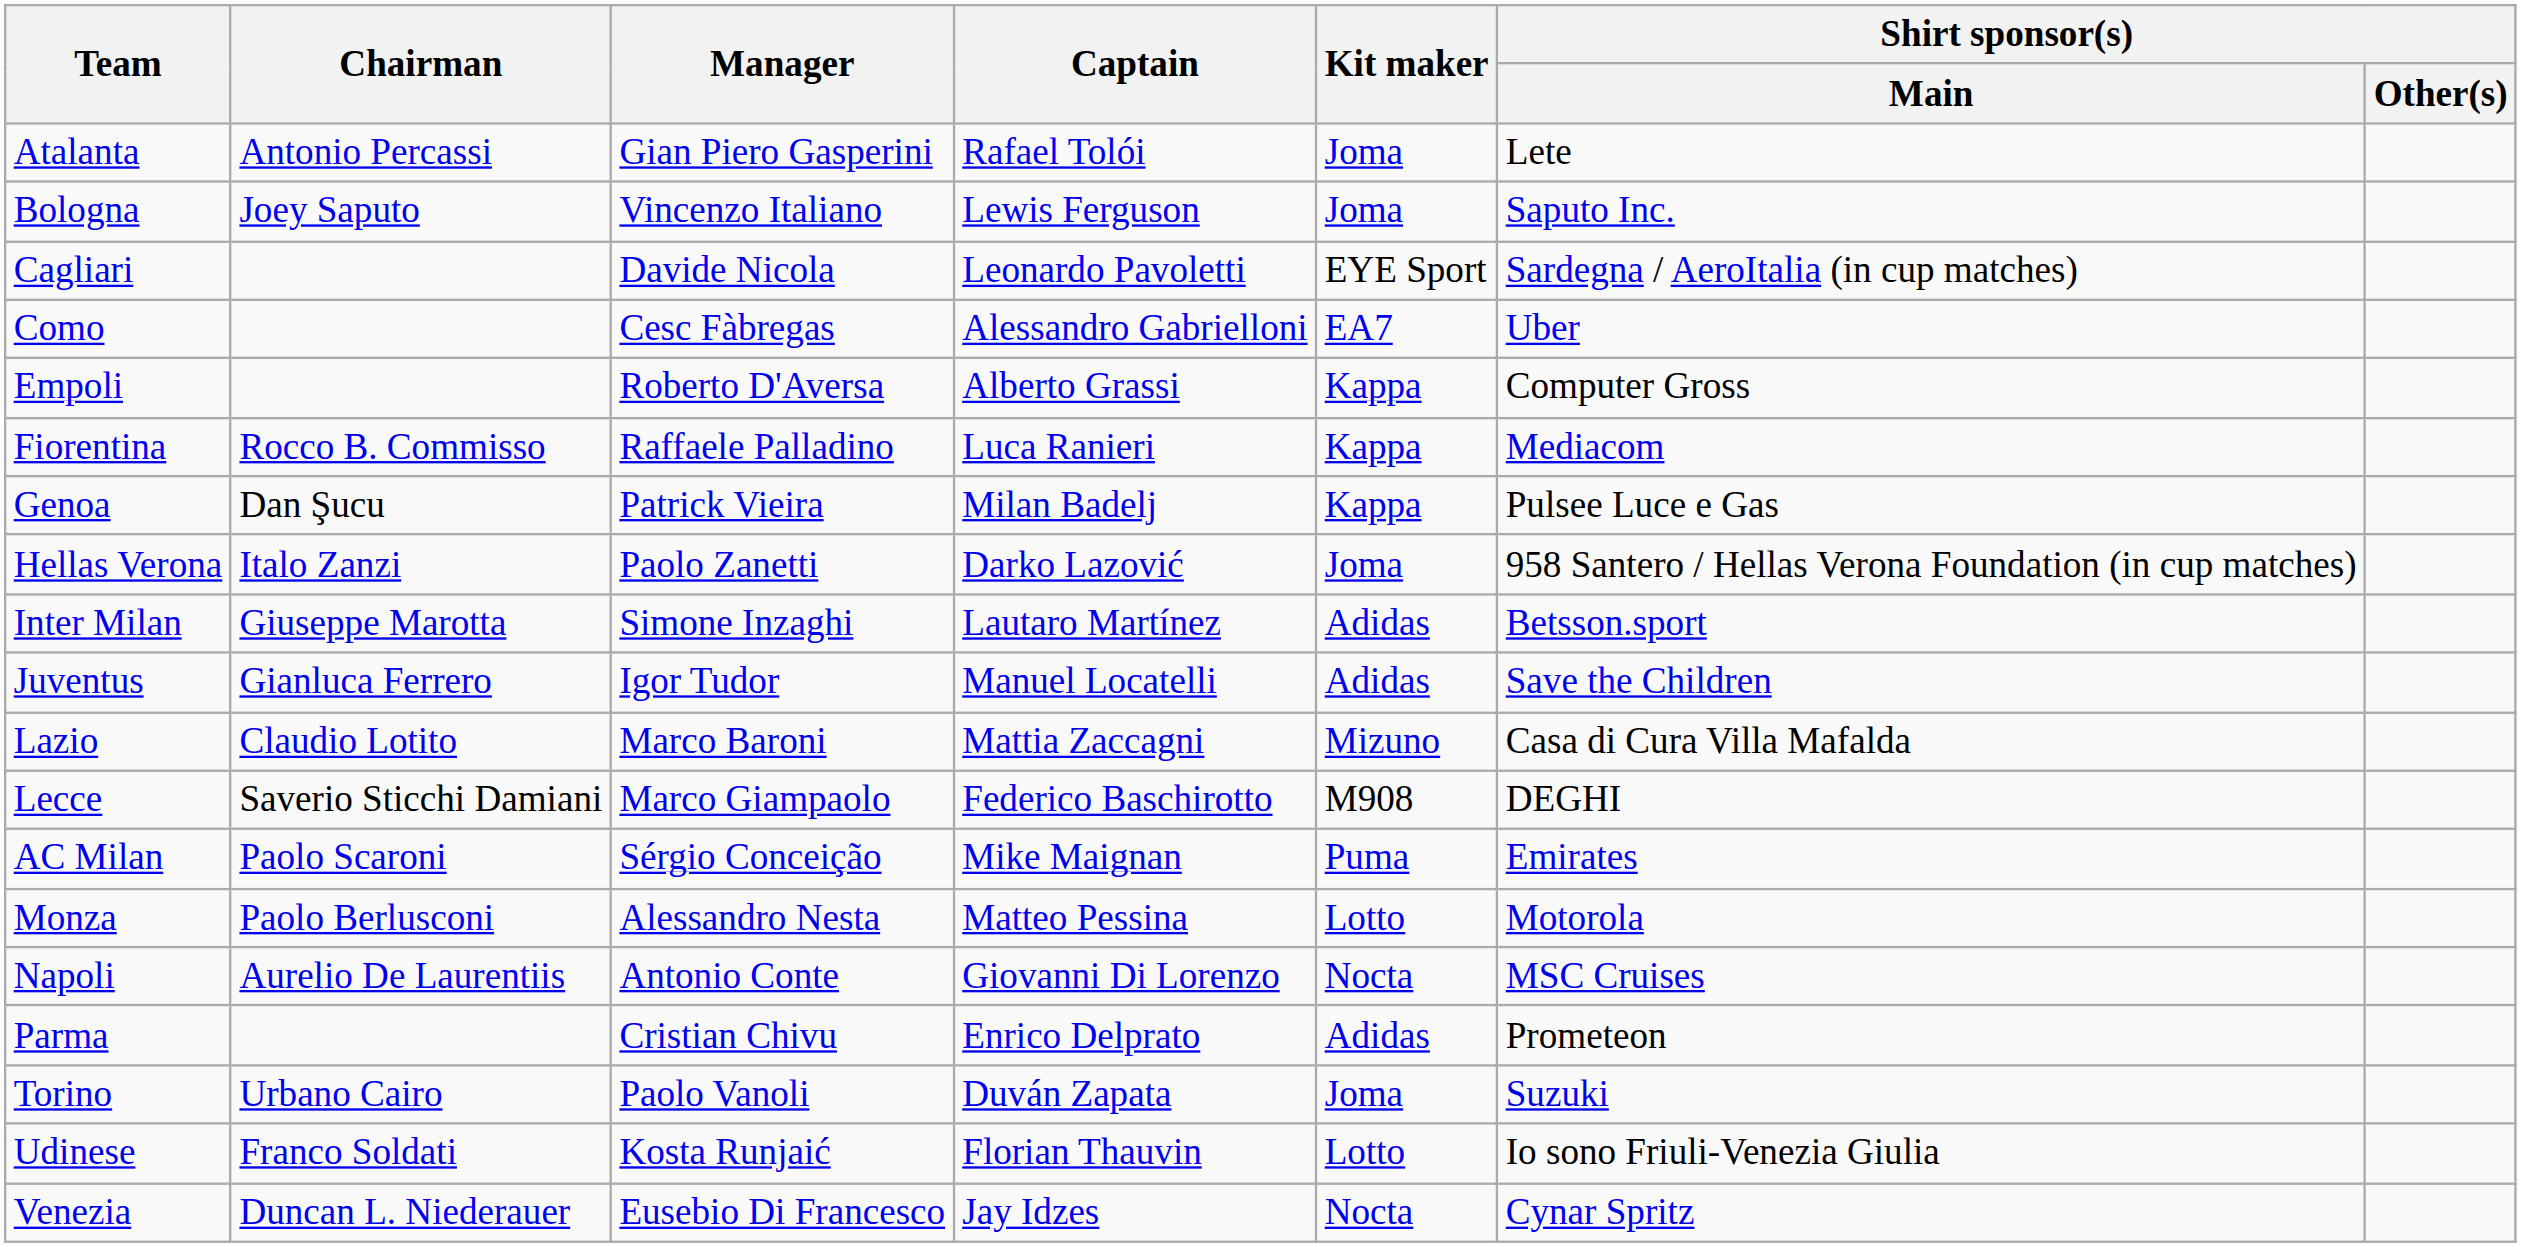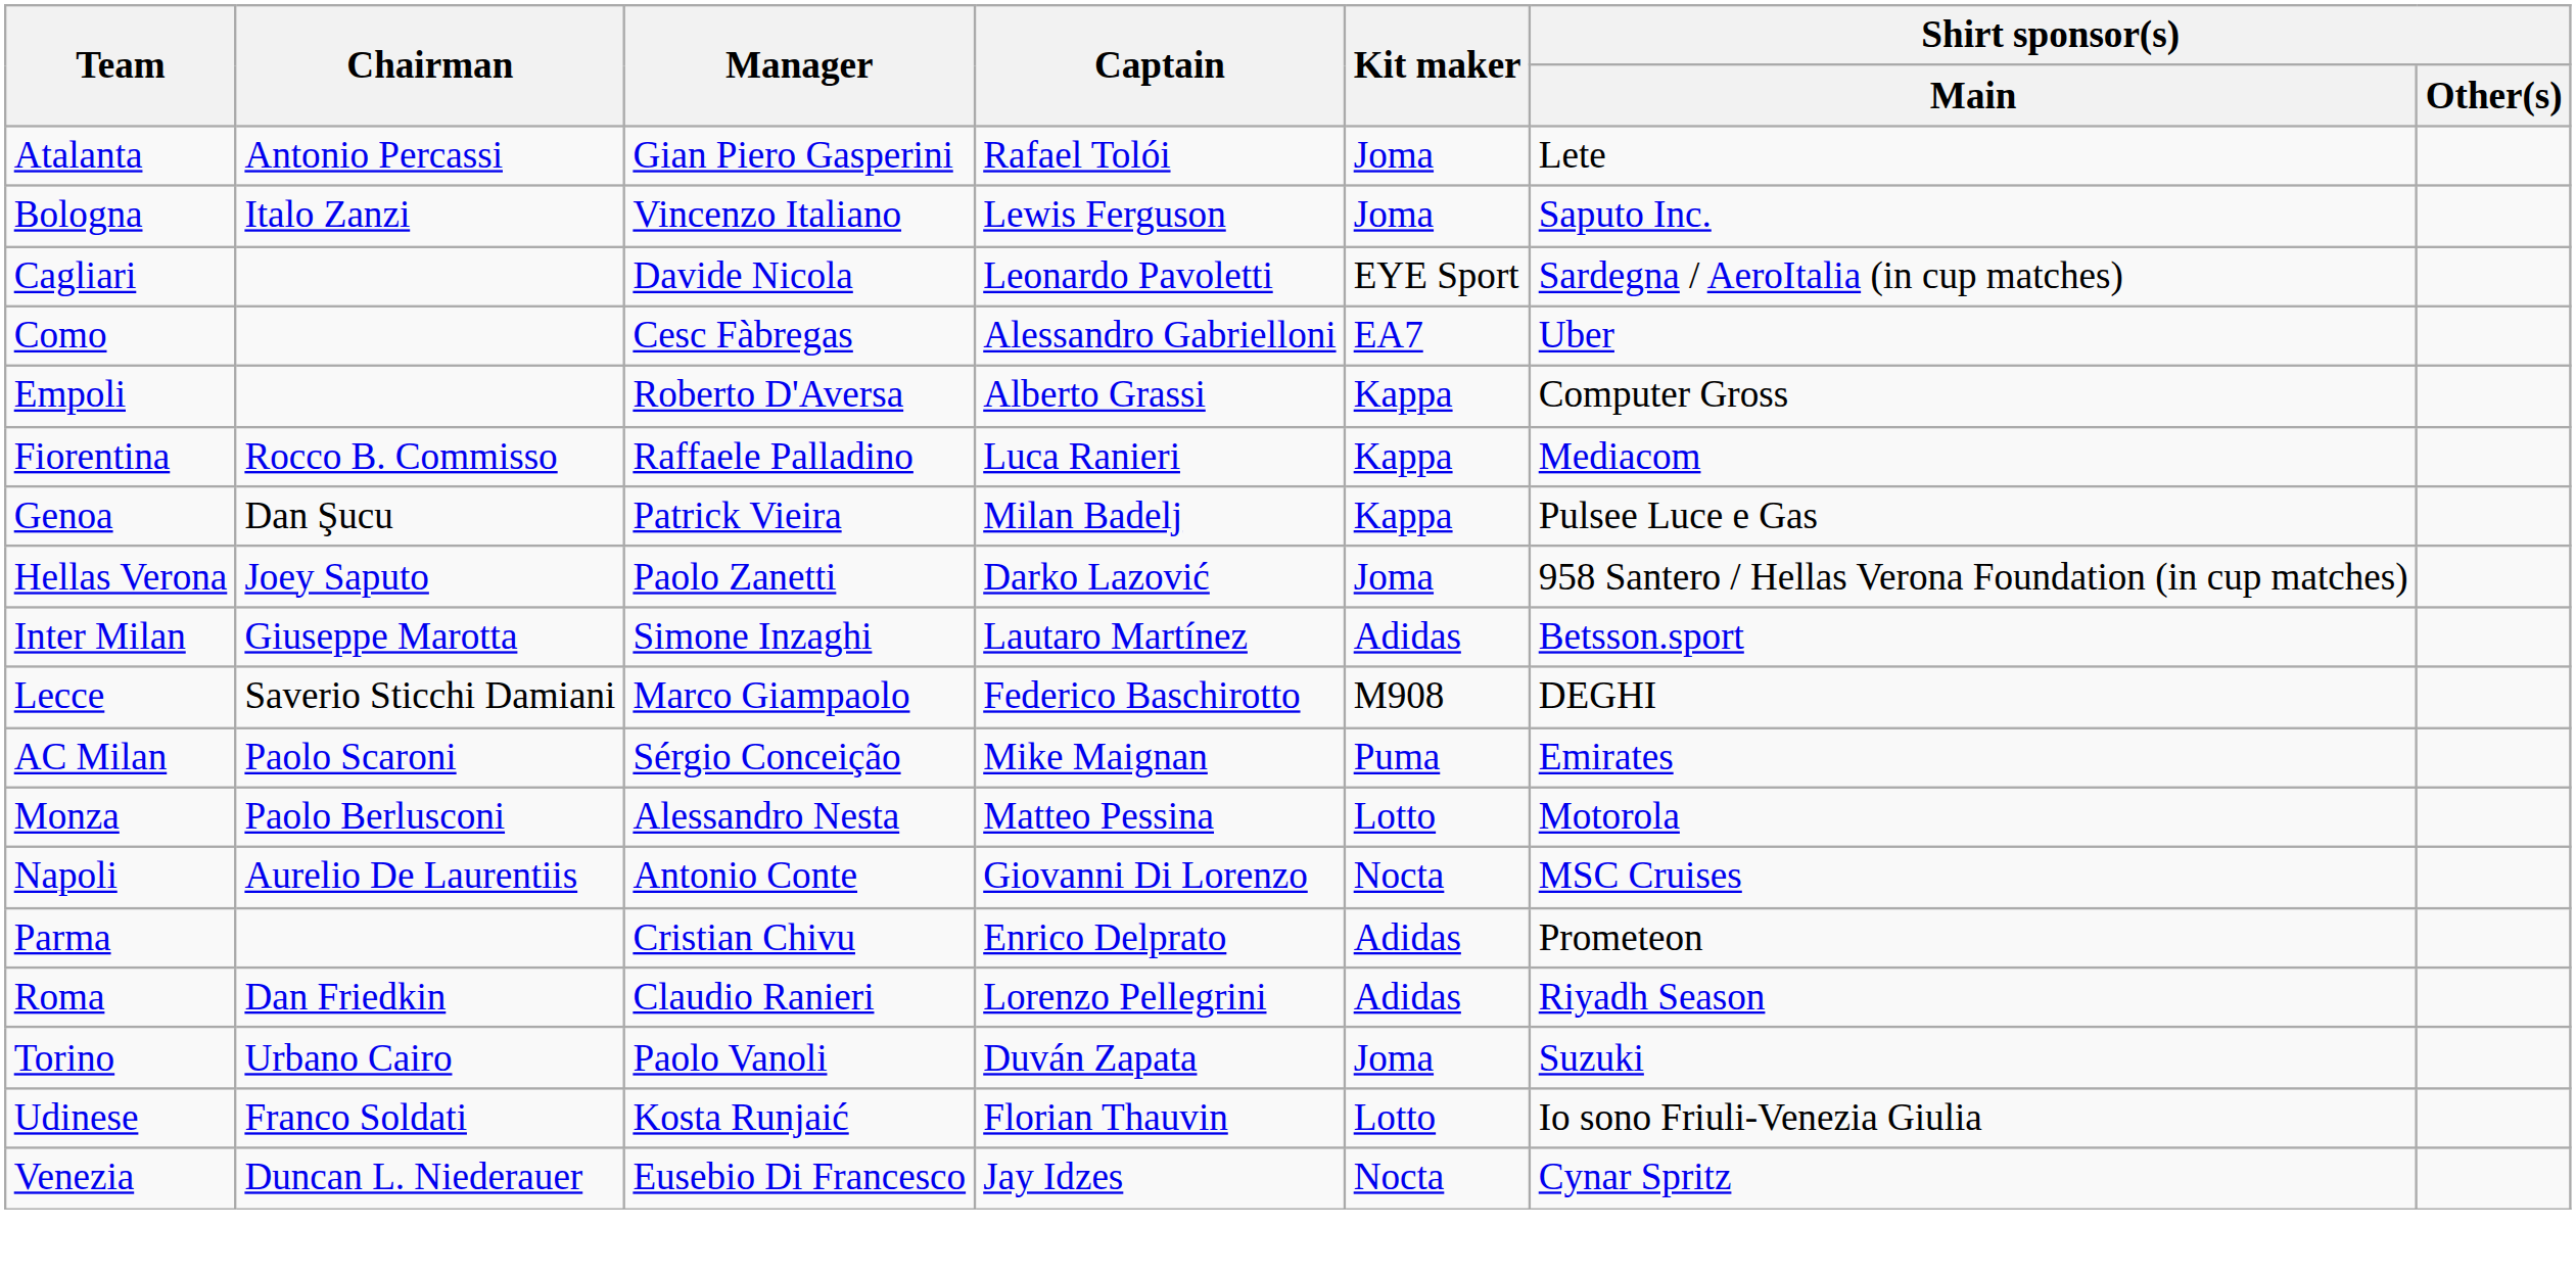Bologna | Chairman: Joey Saputo -> Italo Zanzi
Hellas Verona | Chairman: Italo Zanzi -> Joey Saputo
- row: Juventus | Gianluca Ferrero | Igor Tudor | Manuel Locatelli | Adidas | Save the Children
- row: Lazio | Claudio Lotito | Marco Baroni | Mattia Zaccagni | Mizuno | Casa di Cura Villa Mafalda
+ row: Roma | Dan Friedkin | Claudio Ranieri | Lorenzo Pellegrini | Adidas | Riyadh Season
